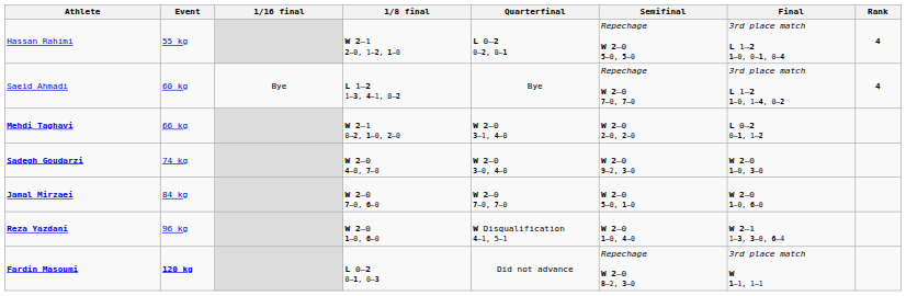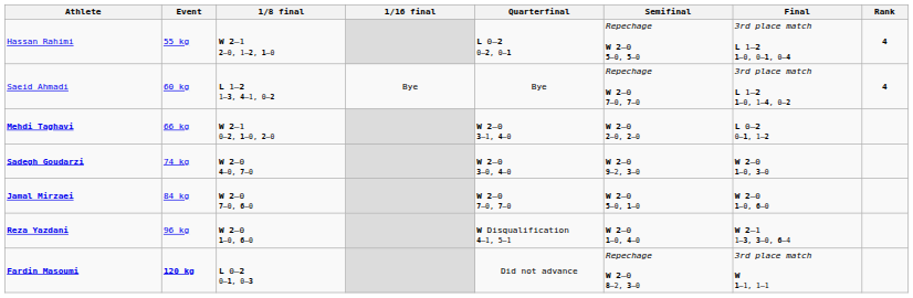columns swapped: 1/16 final <-> 1/8 final
